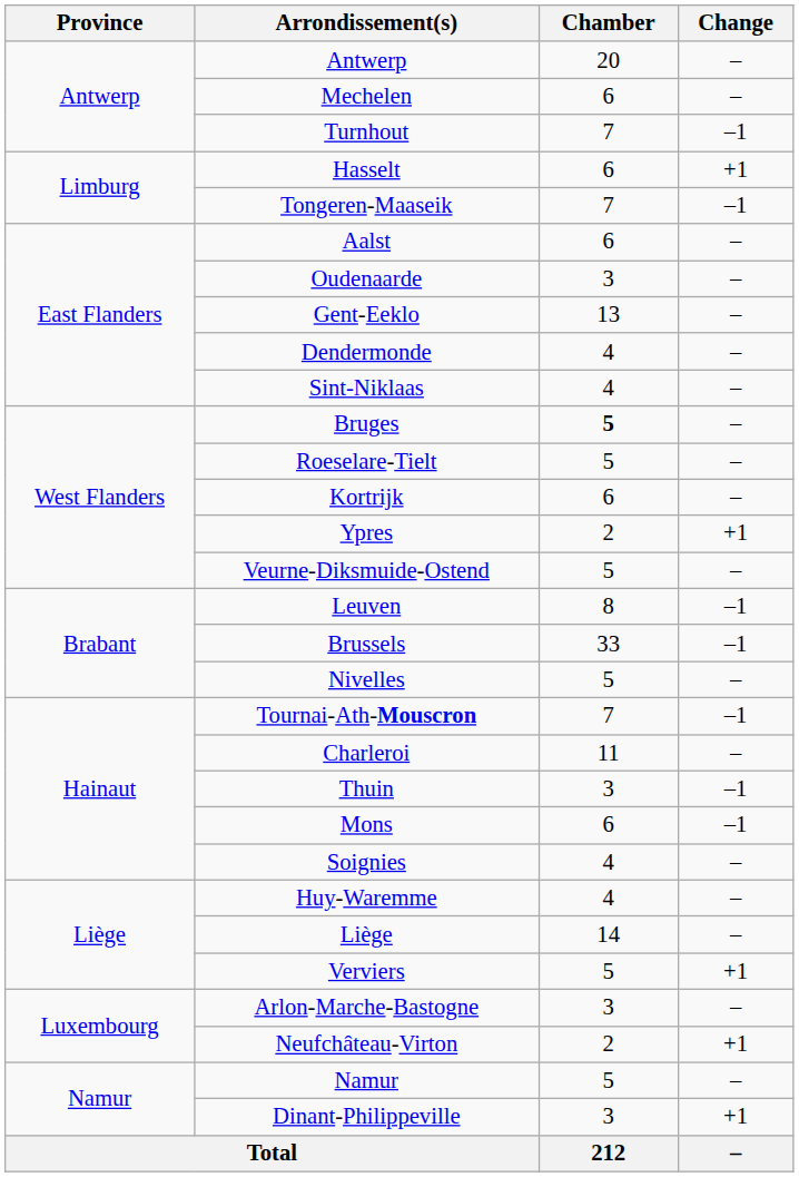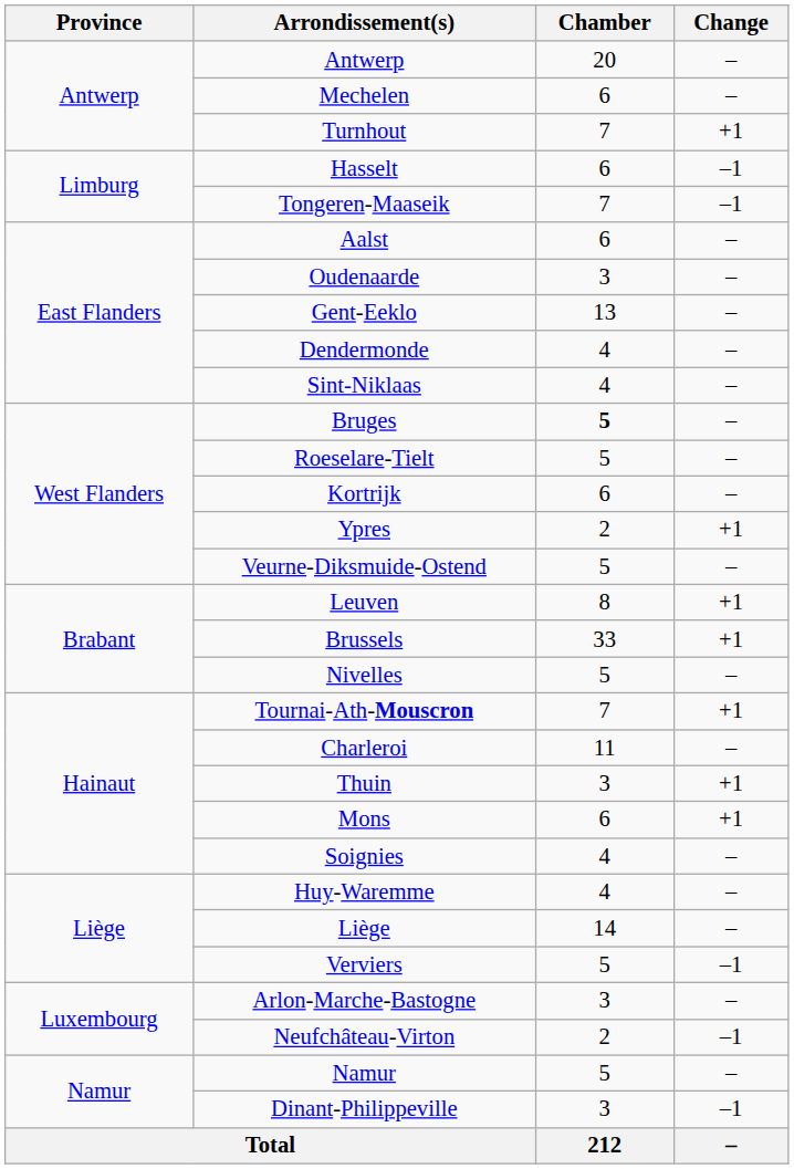Turnhout | Change: –1 -> +1
Hasselt | Change: +1 -> –1
Leuven | Change: –1 -> +1
Brussels | Change: –1 -> +1
Tournai-Ath-Mouscron | Change: –1 -> +1
Thuin | Change: –1 -> +1
Mons | Change: –1 -> +1
Verviers | Change: +1 -> –1
Neufchâteau-Virton | Change: +1 -> –1
Dinant-Philippeville | Change: +1 -> –1
